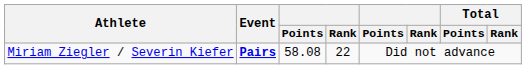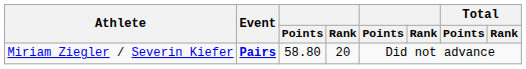Miriam Ziegler / Severin Kiefer | column 3: 58.08 -> 58.80
Miriam Ziegler / Severin Kiefer | column 4: 22 -> 20
